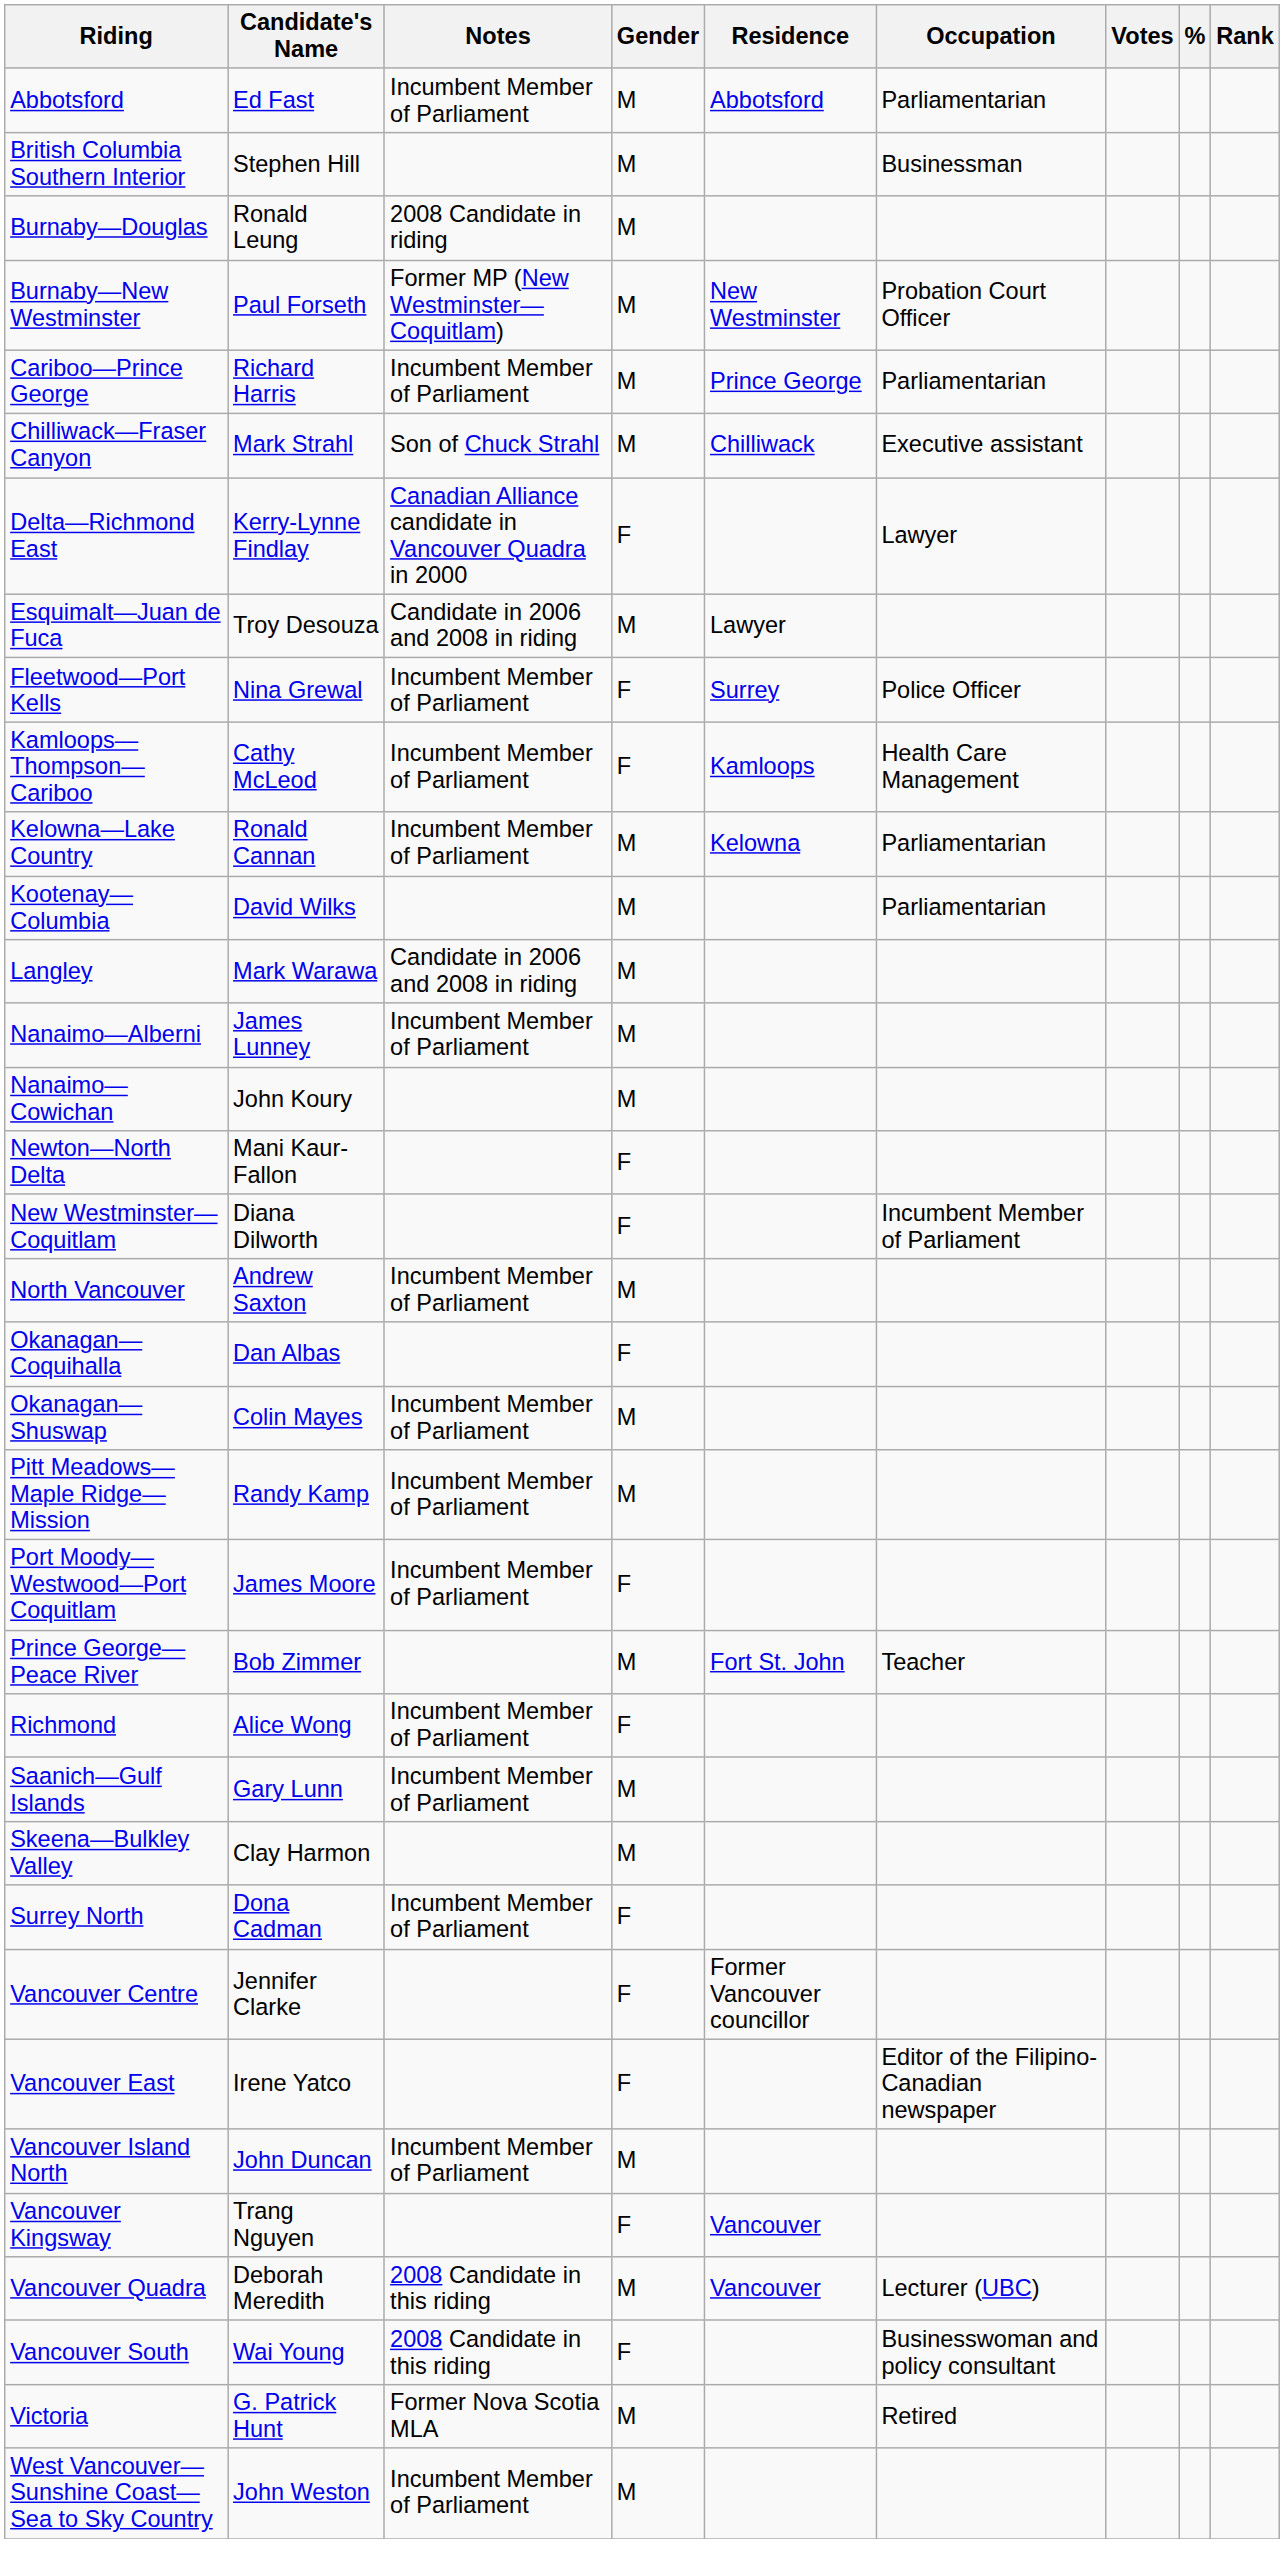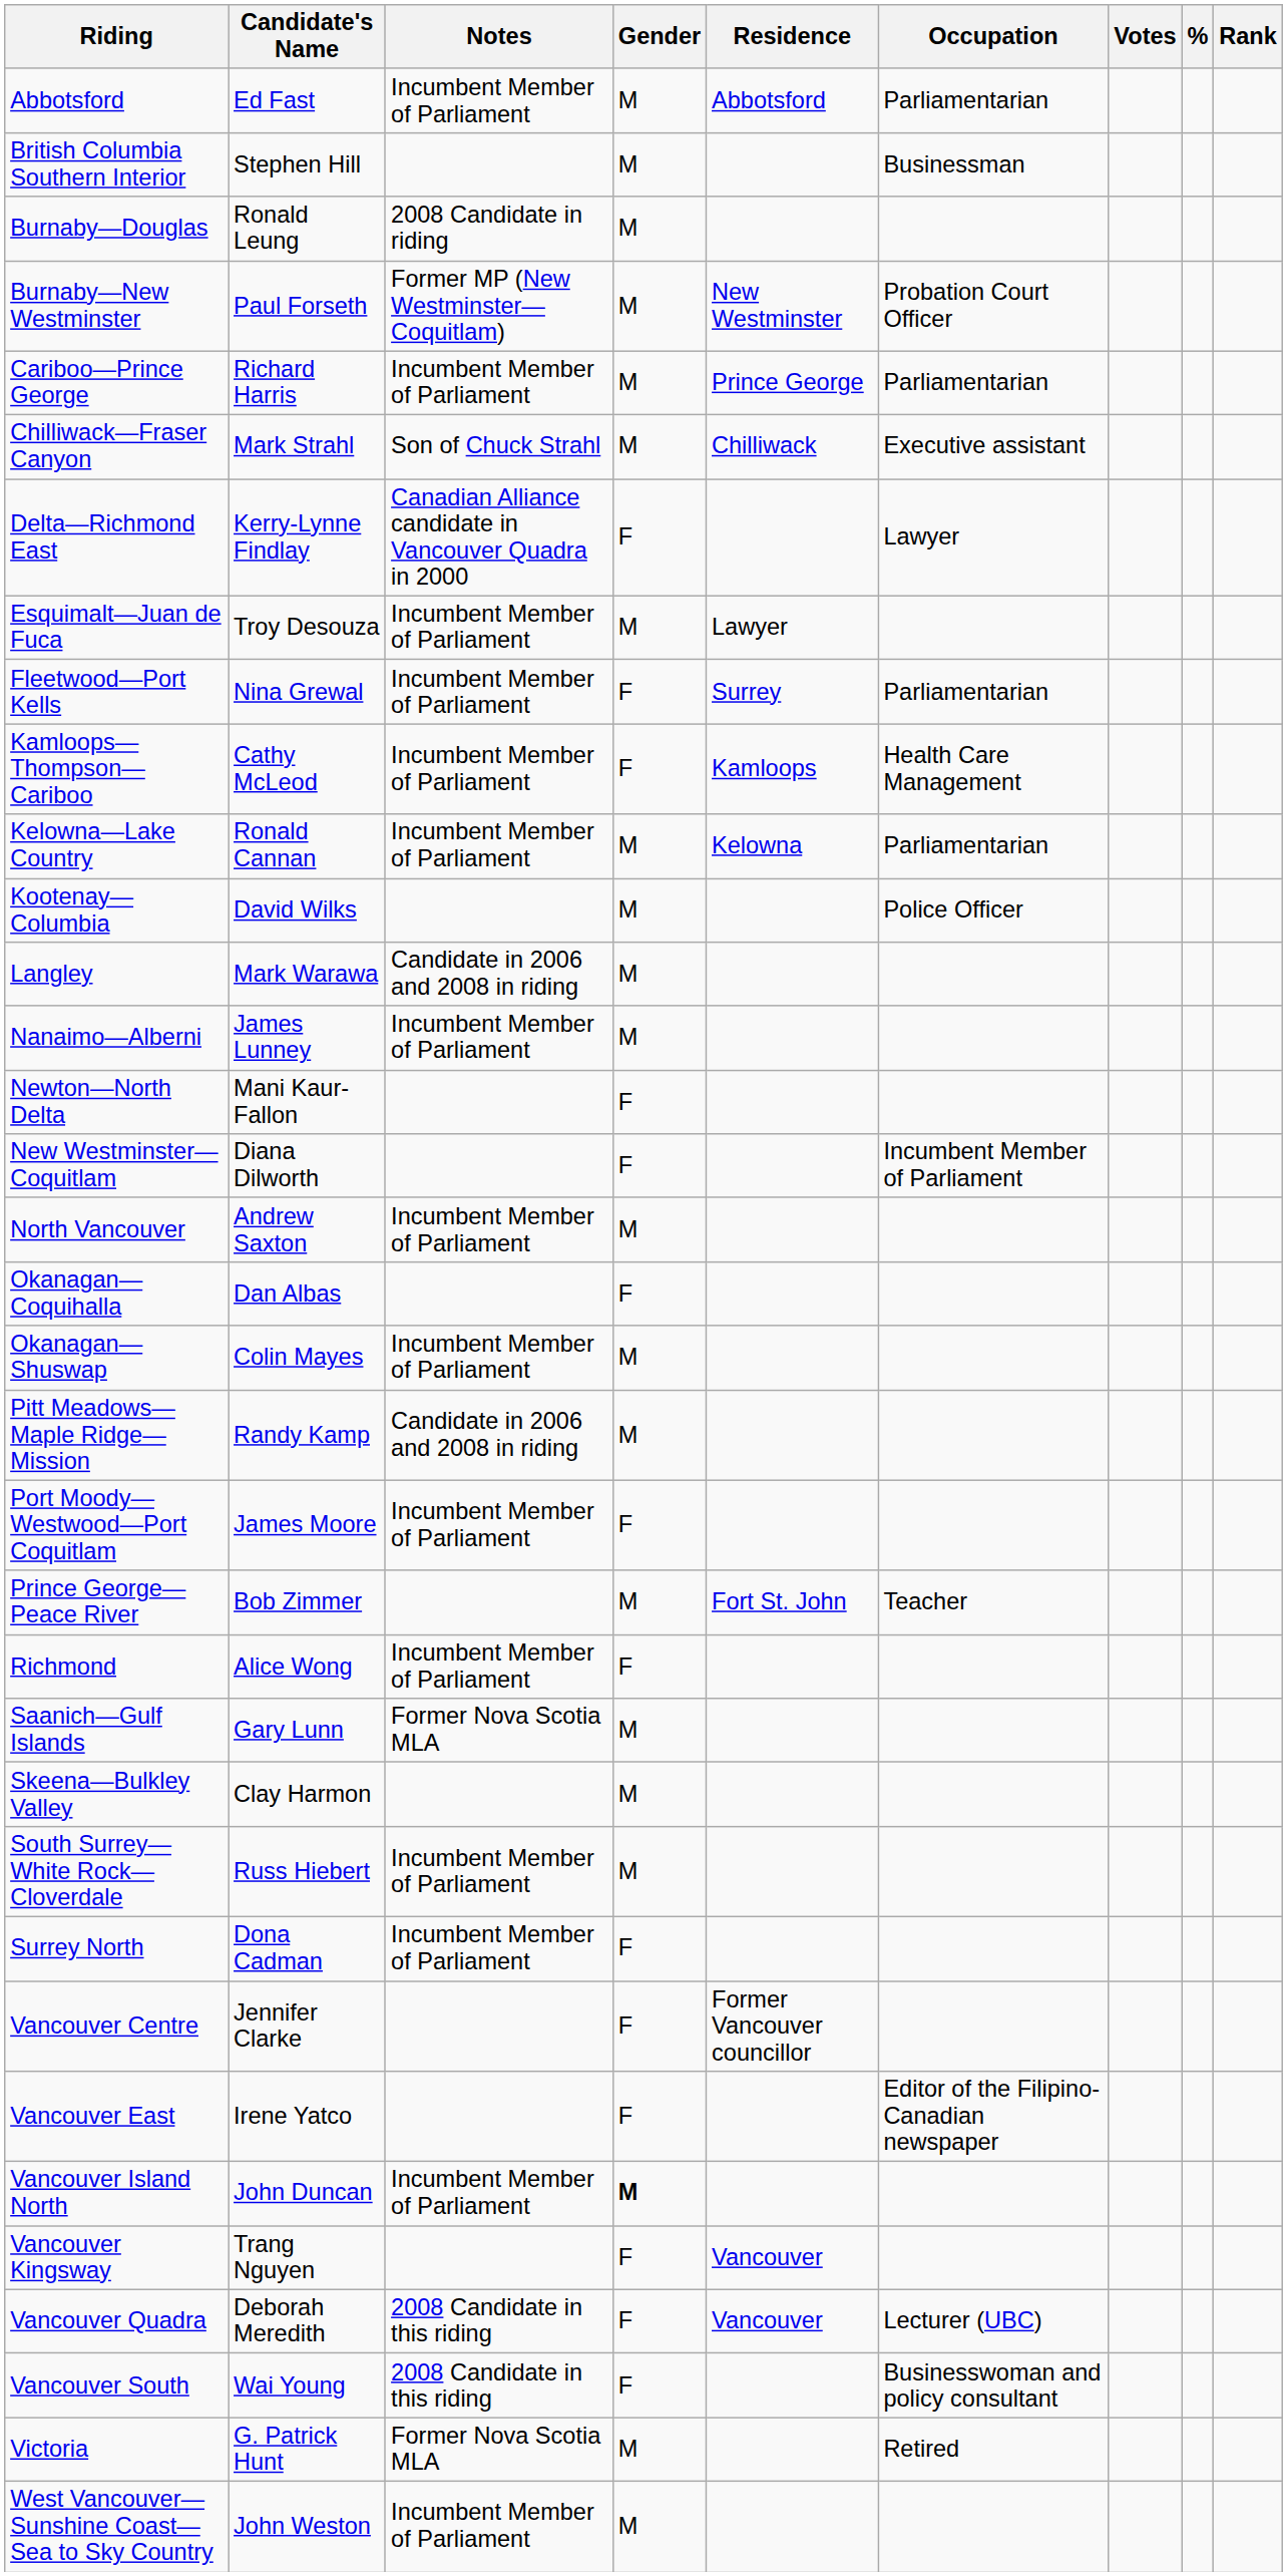Esquimalt—Juan de Fuca | Notes: Candidate in 2006 and 2008 in riding -> Incumbent Member of Parliament
Fleetwood—Port Kells | Occupation: Police Officer -> Parliamentarian
Kootenay—Columbia | Occupation: Parliamentarian -> Police Officer
- row: Nanaimo—Cowichan | John Koury | M
Pitt Meadows—Maple Ridge—Mission | Notes: Incumbent Member of Parliament -> Candidate in 2006 and 2008 in riding
Saanich—Gulf Islands | Notes: Incumbent Member of Parliament -> Former Nova Scotia MLA
+ row: South Surrey—White Rock—Cloverdale | Russ Hiebert | Incumbent Member of Parliament | M
Vancouver Island North | Gender: normal -> bold
Vancouver Quadra | Gender: M -> F
